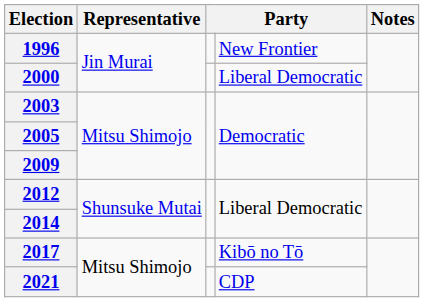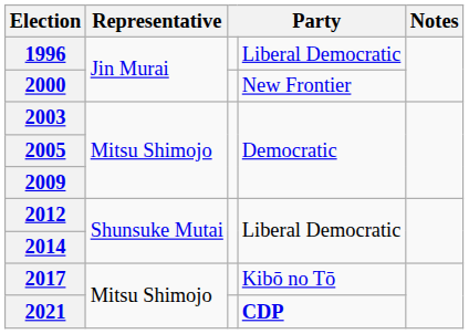1996 | column 4: New Frontier -> Liberal Democratic
2000 | column 4: Liberal Democratic -> New Frontier
2021 | column 4: normal -> bold
